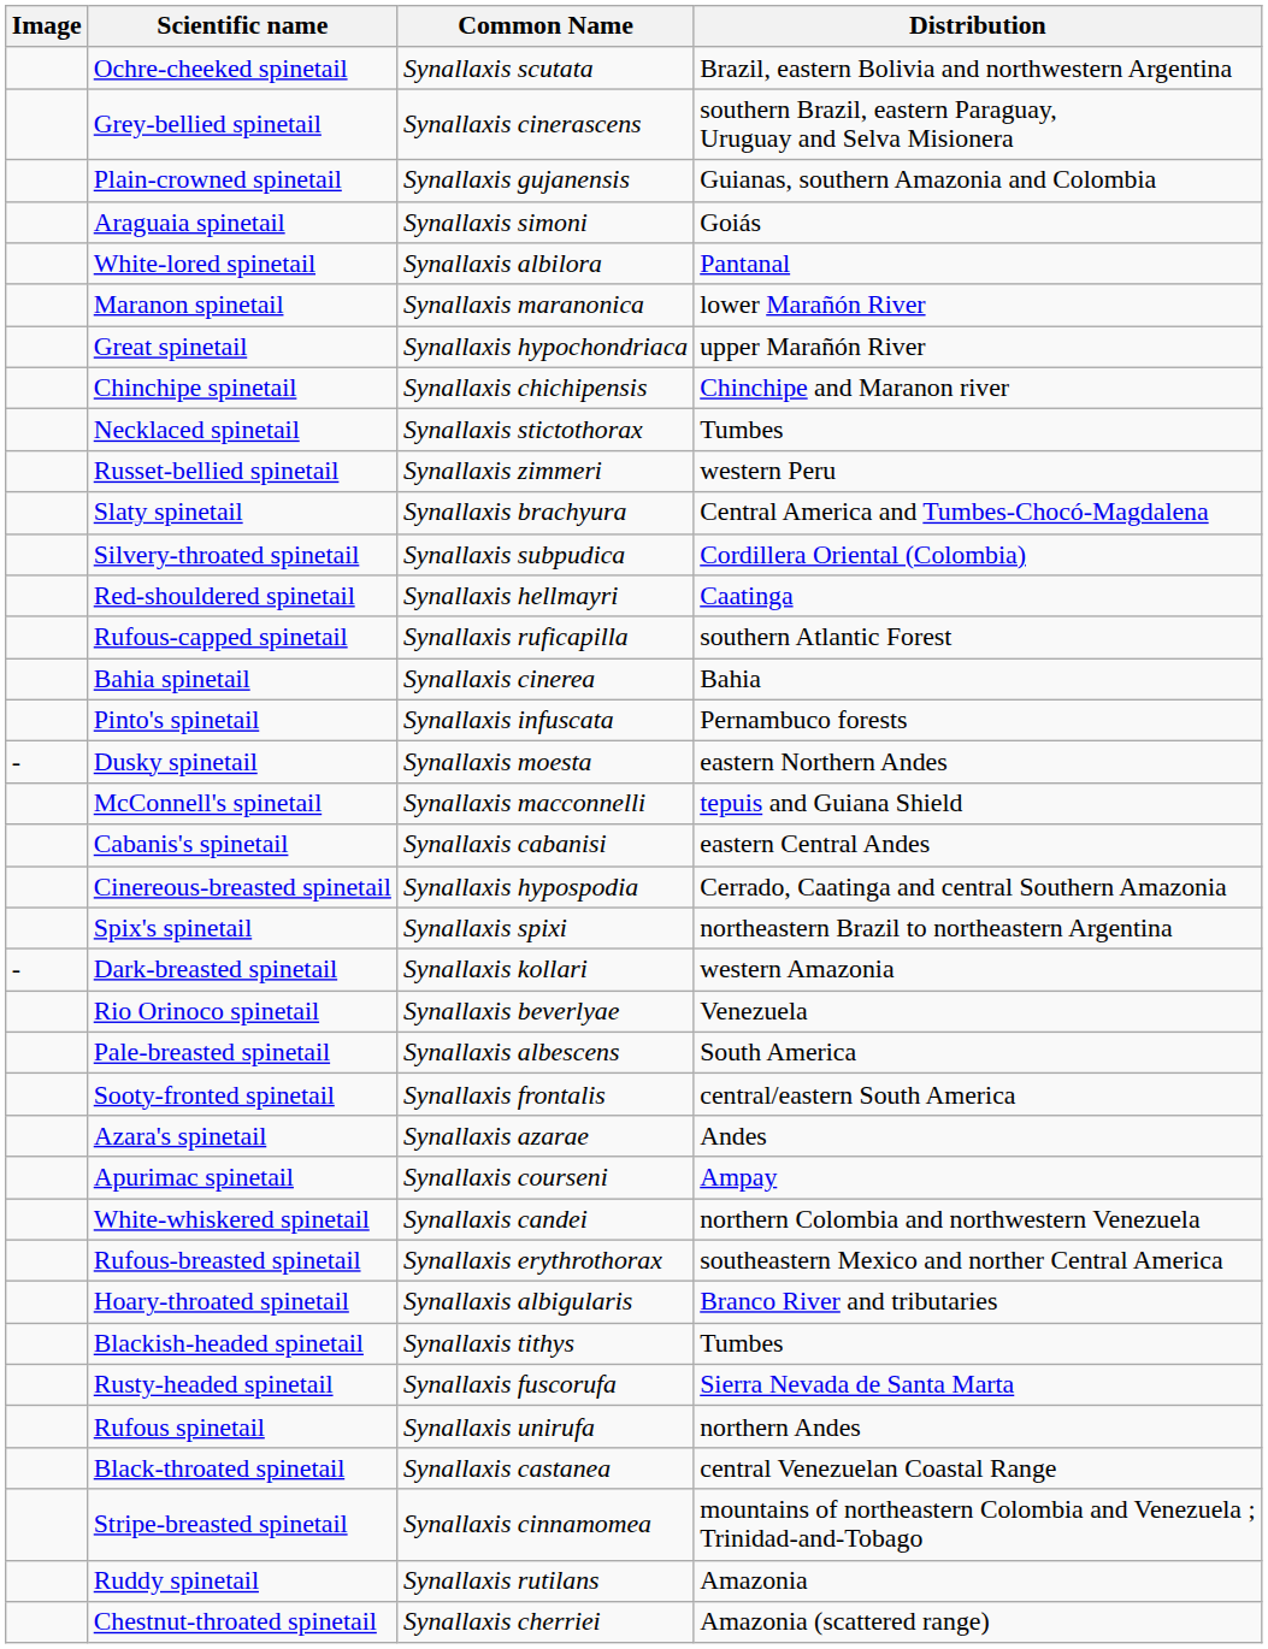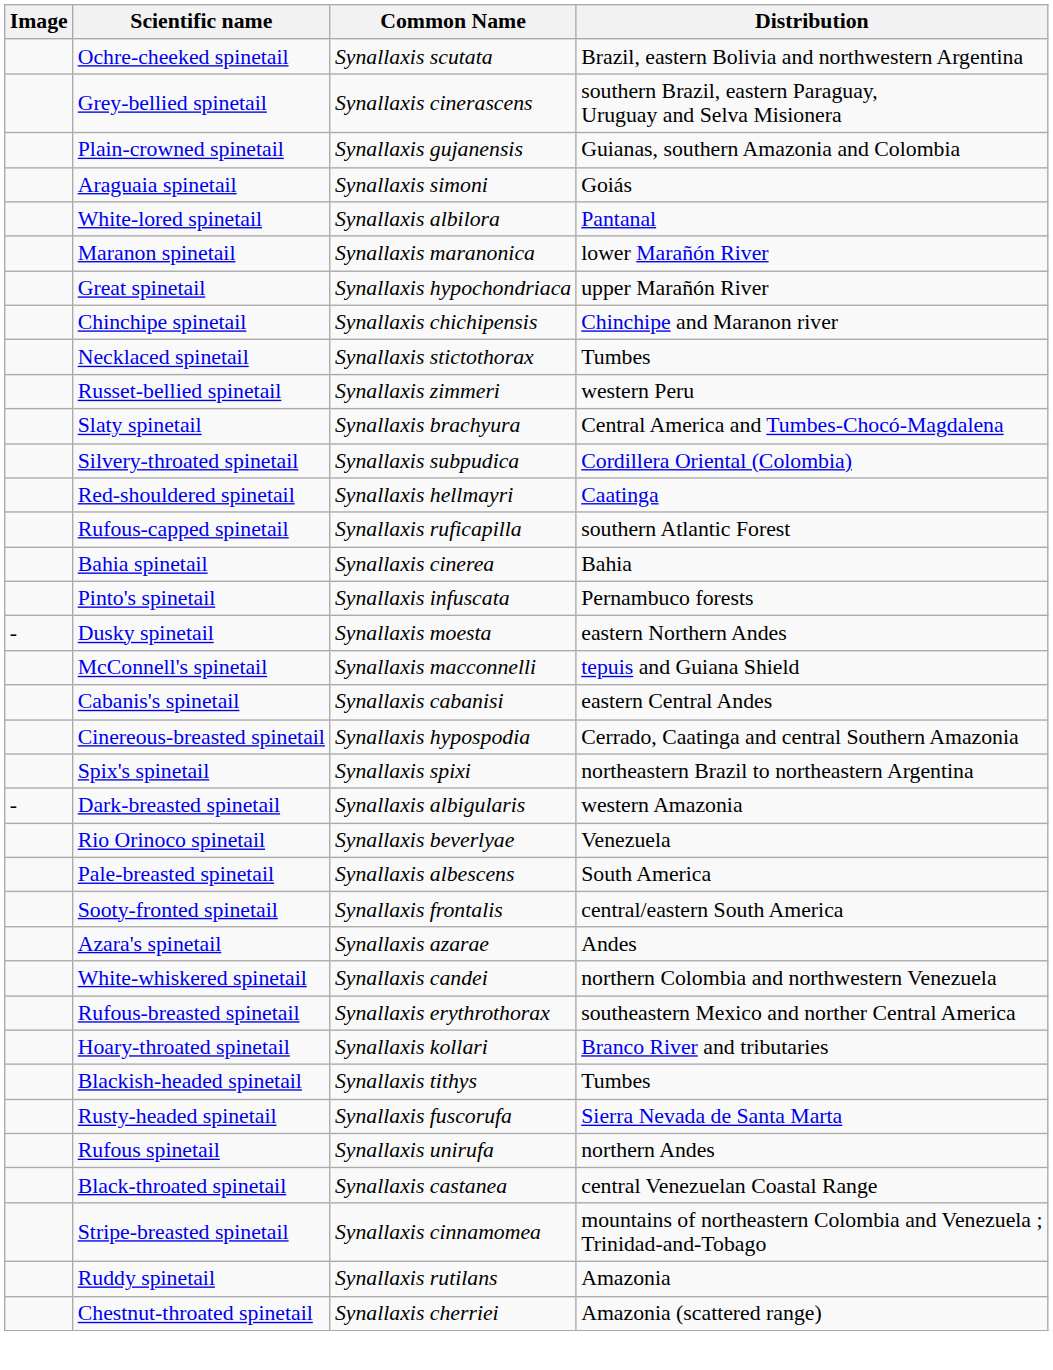Dark-breasted spinetail | Common Name: Synallaxis kollari -> Synallaxis albigularis
- row: Apurimac spinetail | Synallaxis courseni | Ampay
Hoary-throated spinetail | Common Name: Synallaxis albigularis -> Synallaxis kollari
